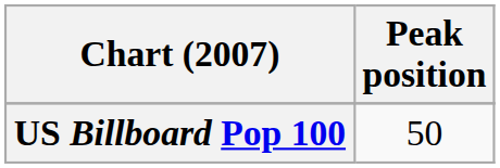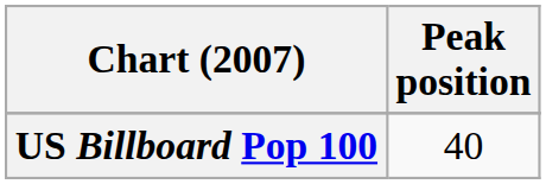US Billboard Pop 100 | Peak position: 50 -> 40
